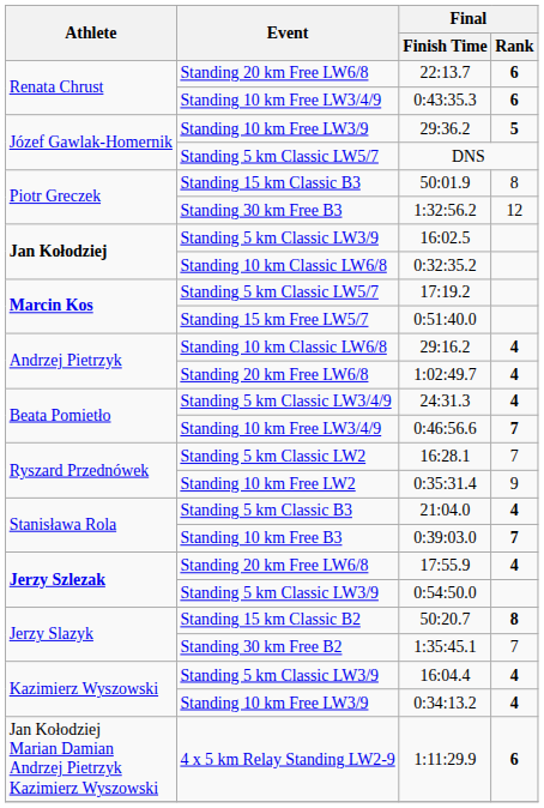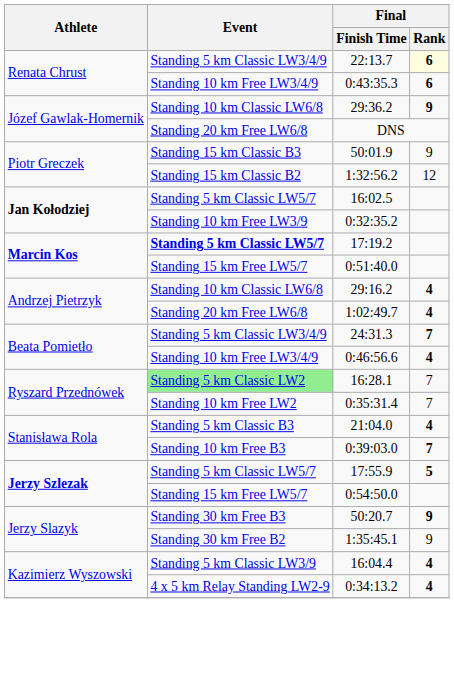22:13.7 | Event: Standing 20 km Free LW6/8 -> Standing 5 km Classic LW3/4/9
22:13.7 | Final / Rank: no background -> lightyellow background
29:36.2 | Event: Standing 10 km Free LW3/9 -> Standing 10 km Classic LW6/8
29:36.2 | Final / Rank: 5 -> 9
DNS | Event: Standing 5 km Classic LW5/7 -> Standing 20 km Free LW6/8
50:01.9 | Final / Rank: 8 -> 9
1:32:56.2 | Event: Standing 30 km Free B3 -> Standing 15 km Classic B2
16:02.5 | Event: Standing 5 km Classic LW3/9 -> Standing 5 km Classic LW5/7
0:32:35.2 | Event: Standing 10 km Classic LW6/8 -> Standing 10 km Free LW3/9
17:19.2 | Event: normal -> bold
24:31.3 | Final / Rank: 4 -> 7
0:46:56.6 | Final / Rank: 7 -> 4
16:28.1 | Event: no background -> lightgreen background
0:35:31.4 | Final / Rank: 9 -> 7
17:55.9 | Event: Standing 20 km Free LW6/8 -> Standing 5 km Classic LW5/7
17:55.9 | Final / Rank: 4 -> 5
0:54:50.0 | Event: Standing 5 km Classic LW3/9 -> Standing 15 km Free LW5/7
50:20.7 | Event: Standing 15 km Classic B2 -> Standing 30 km Free B3
50:20.7 | Final / Rank: 8 -> 9
1:35:45.1 | Final / Rank: 7 -> 9
0:34:13.2 | Event: Standing 10 km Free LW3/9 -> 4 x 5 km Relay Standing LW2-9
- row: Jan Kołodziej Marian Damian Andrzej Pietrzyk Kazimierz Wyszowski | 4 x 5 km Relay Standing LW2-9 | 1:11:29.9 | 6
